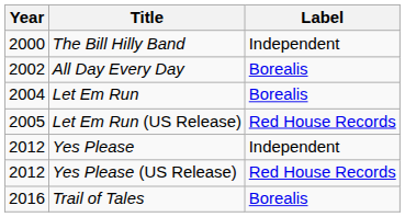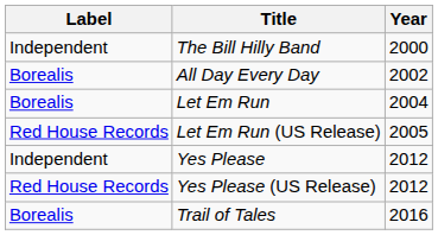columns swapped: Year <-> Label
